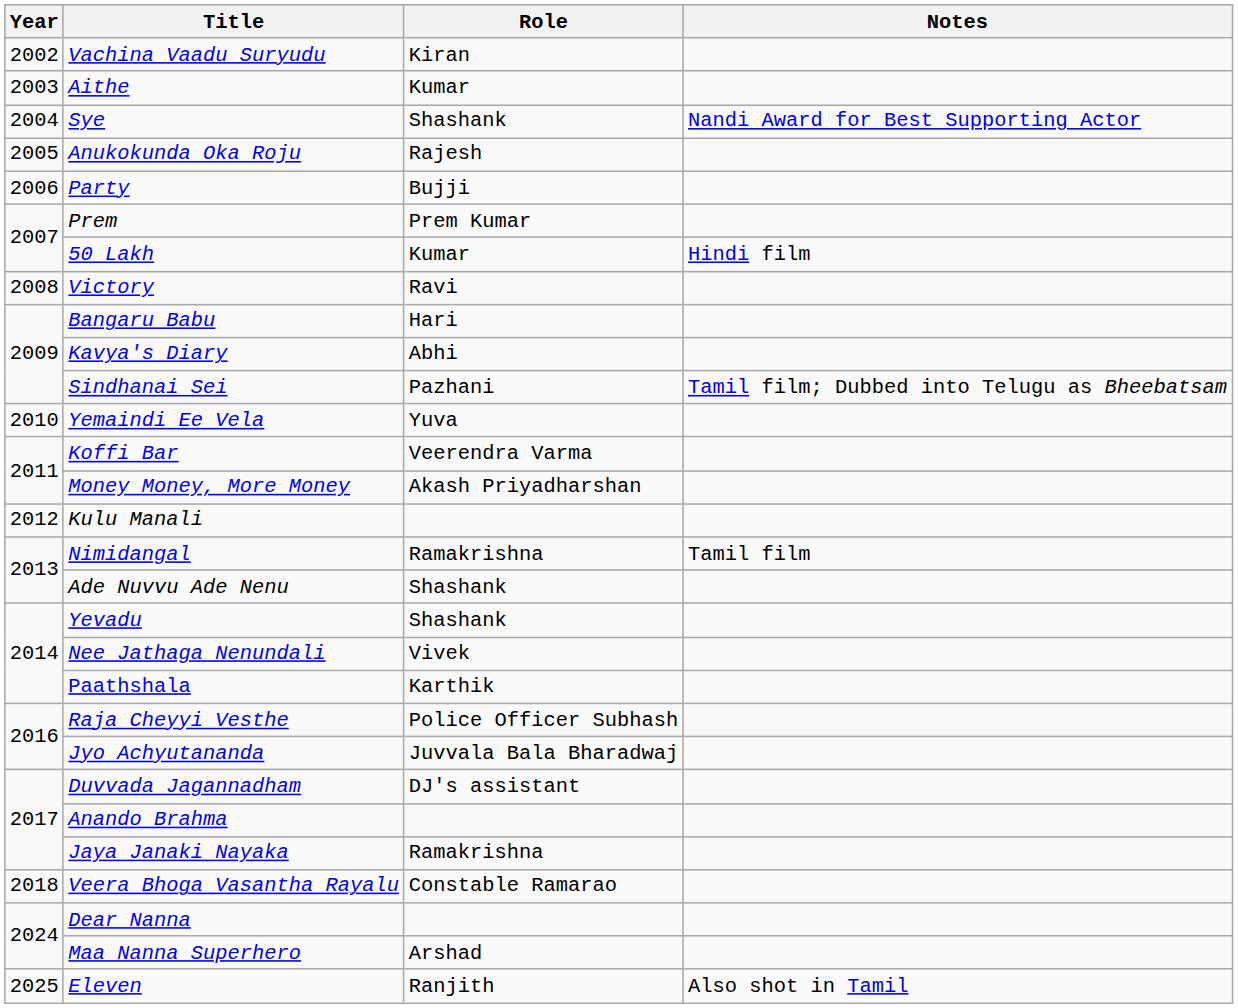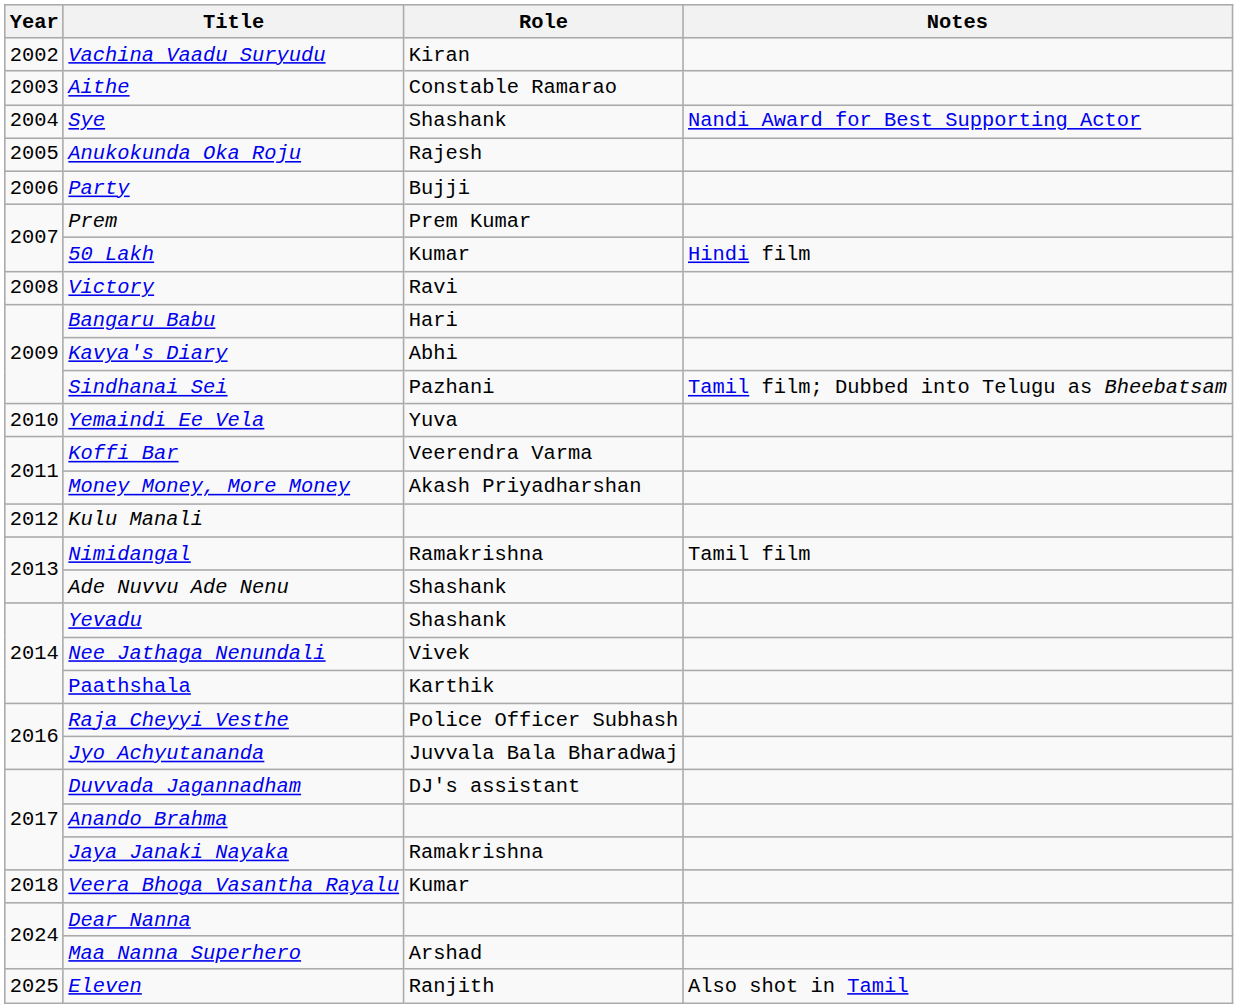Aithe | Role: Kumar -> Constable Ramarao
Veera Bhoga Vasantha Rayalu | Role: Constable Ramarao -> Kumar
